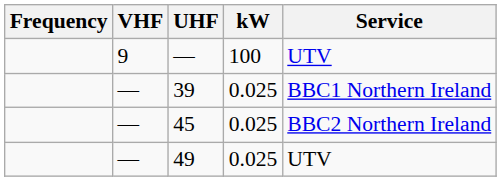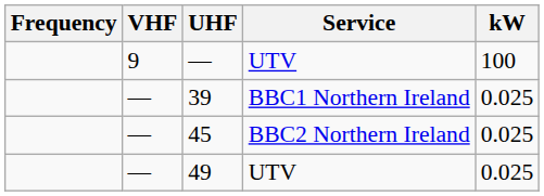columns swapped: kW <-> Service
